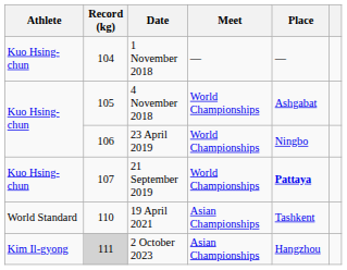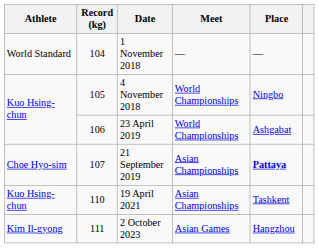1 November 2018 | Athlete: Kuo Hsing-chun -> World Standard
4 November 2018 | Place: Ashgabat -> Ningbo
23 April 2019 | Place: Ningbo -> Ashgabat
21 September 2019 | Athlete: Kuo Hsing-chun -> Choe Hyo-sim
21 September 2019 | Meet: World Championships -> Asian Championships
19 April 2021 | Athlete: World Standard -> Kuo Hsing-chun
2 October 2023 | Record (kg): lightgrey background -> no background
2 October 2023 | Meet: Asian Championships -> Asian Games
